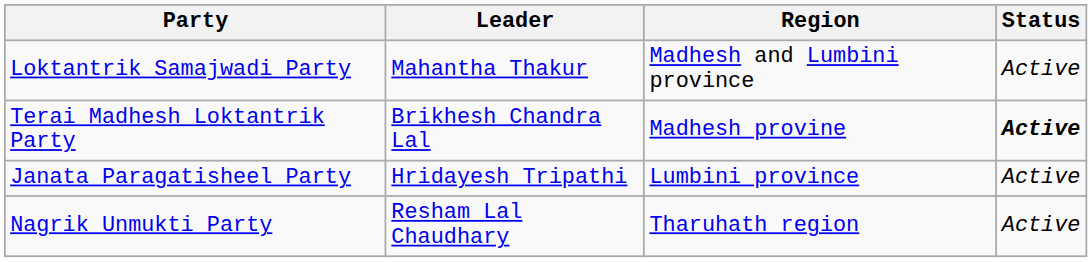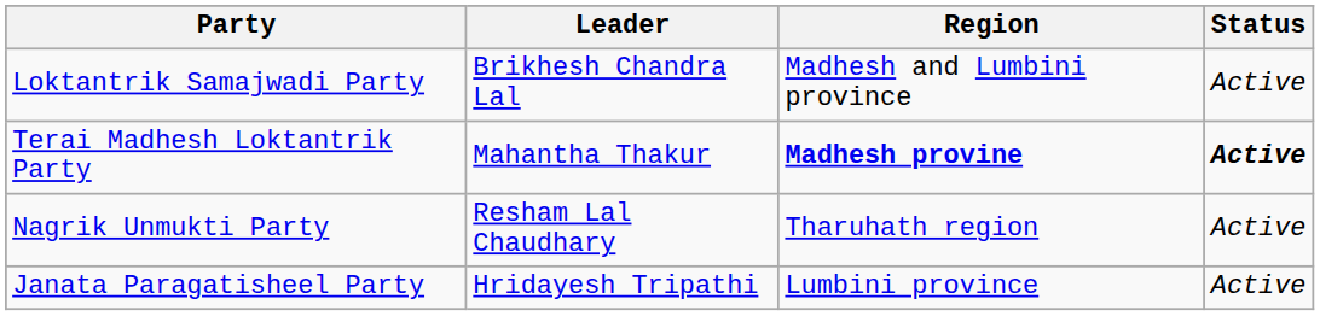Loktantrik Samajwadi Party | Leader: Mahantha Thakur -> Brikhesh Chandra Lal
Terai Madhesh Loktantrik Party | Leader: Brikhesh Chandra Lal -> Mahantha Thakur
Terai Madhesh Loktantrik Party | Region: normal -> bold
rows swapped: Janata Paragatisheel Party <-> Nagrik Unmukti Party
